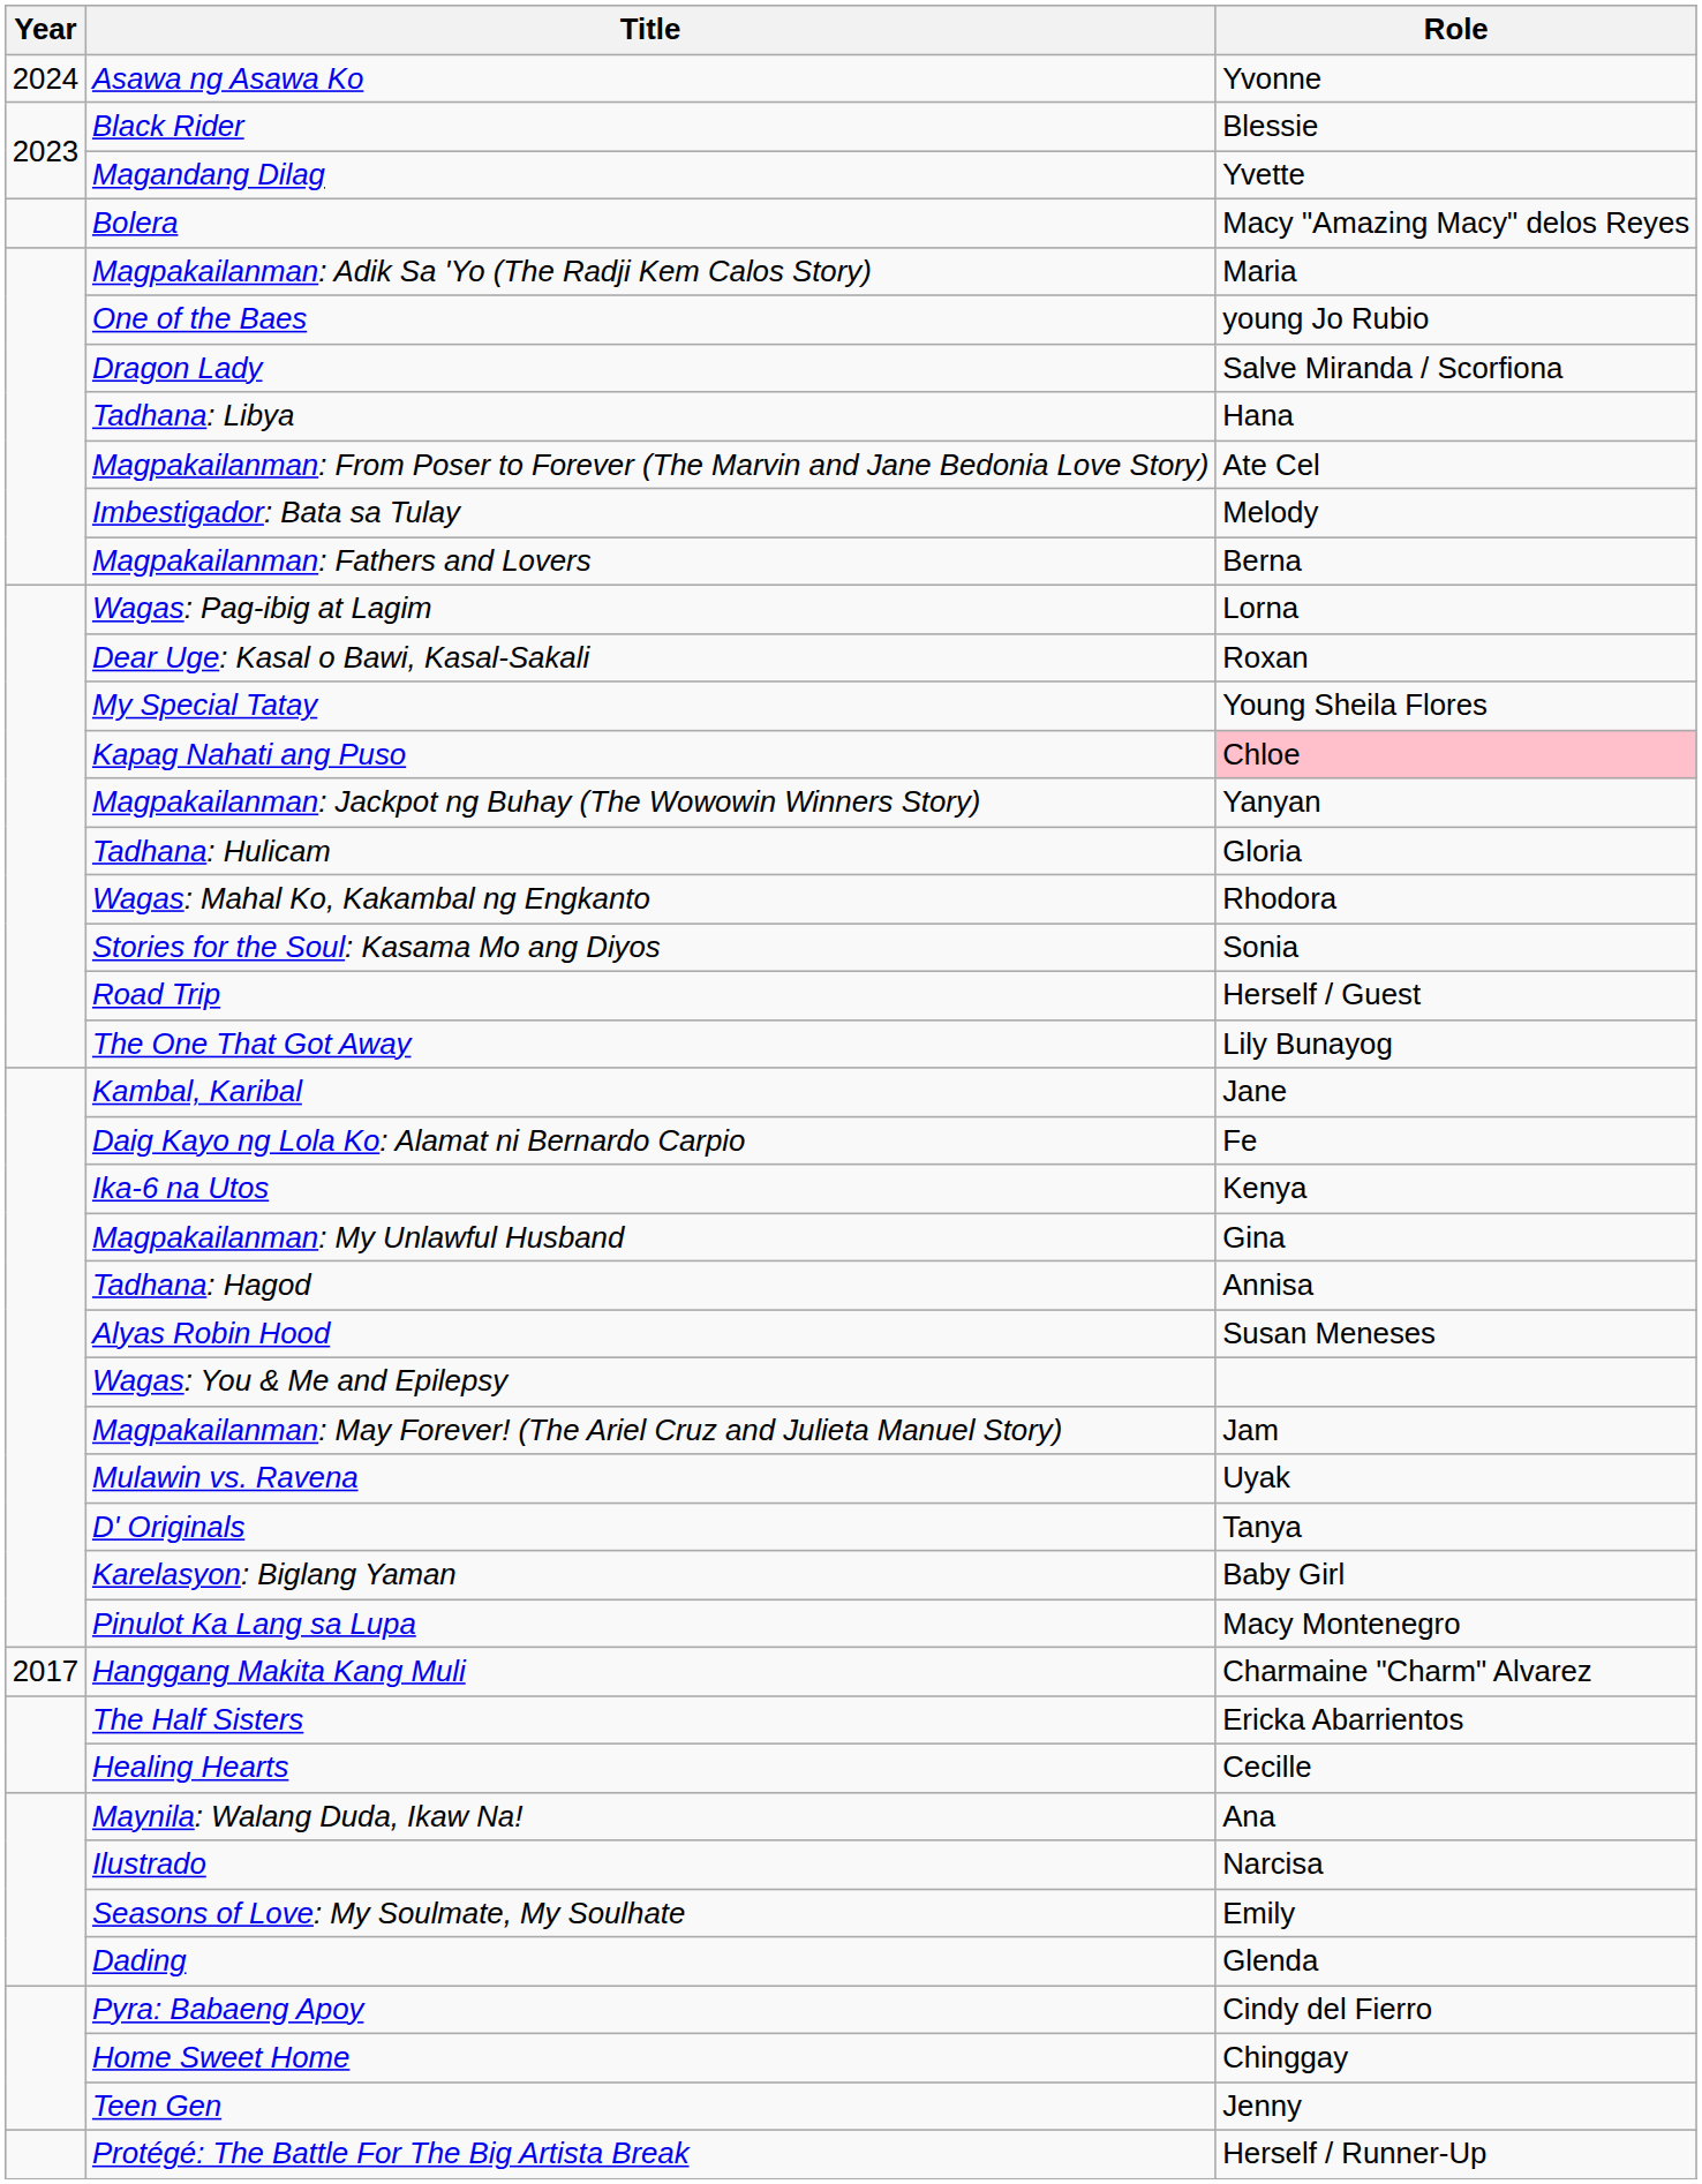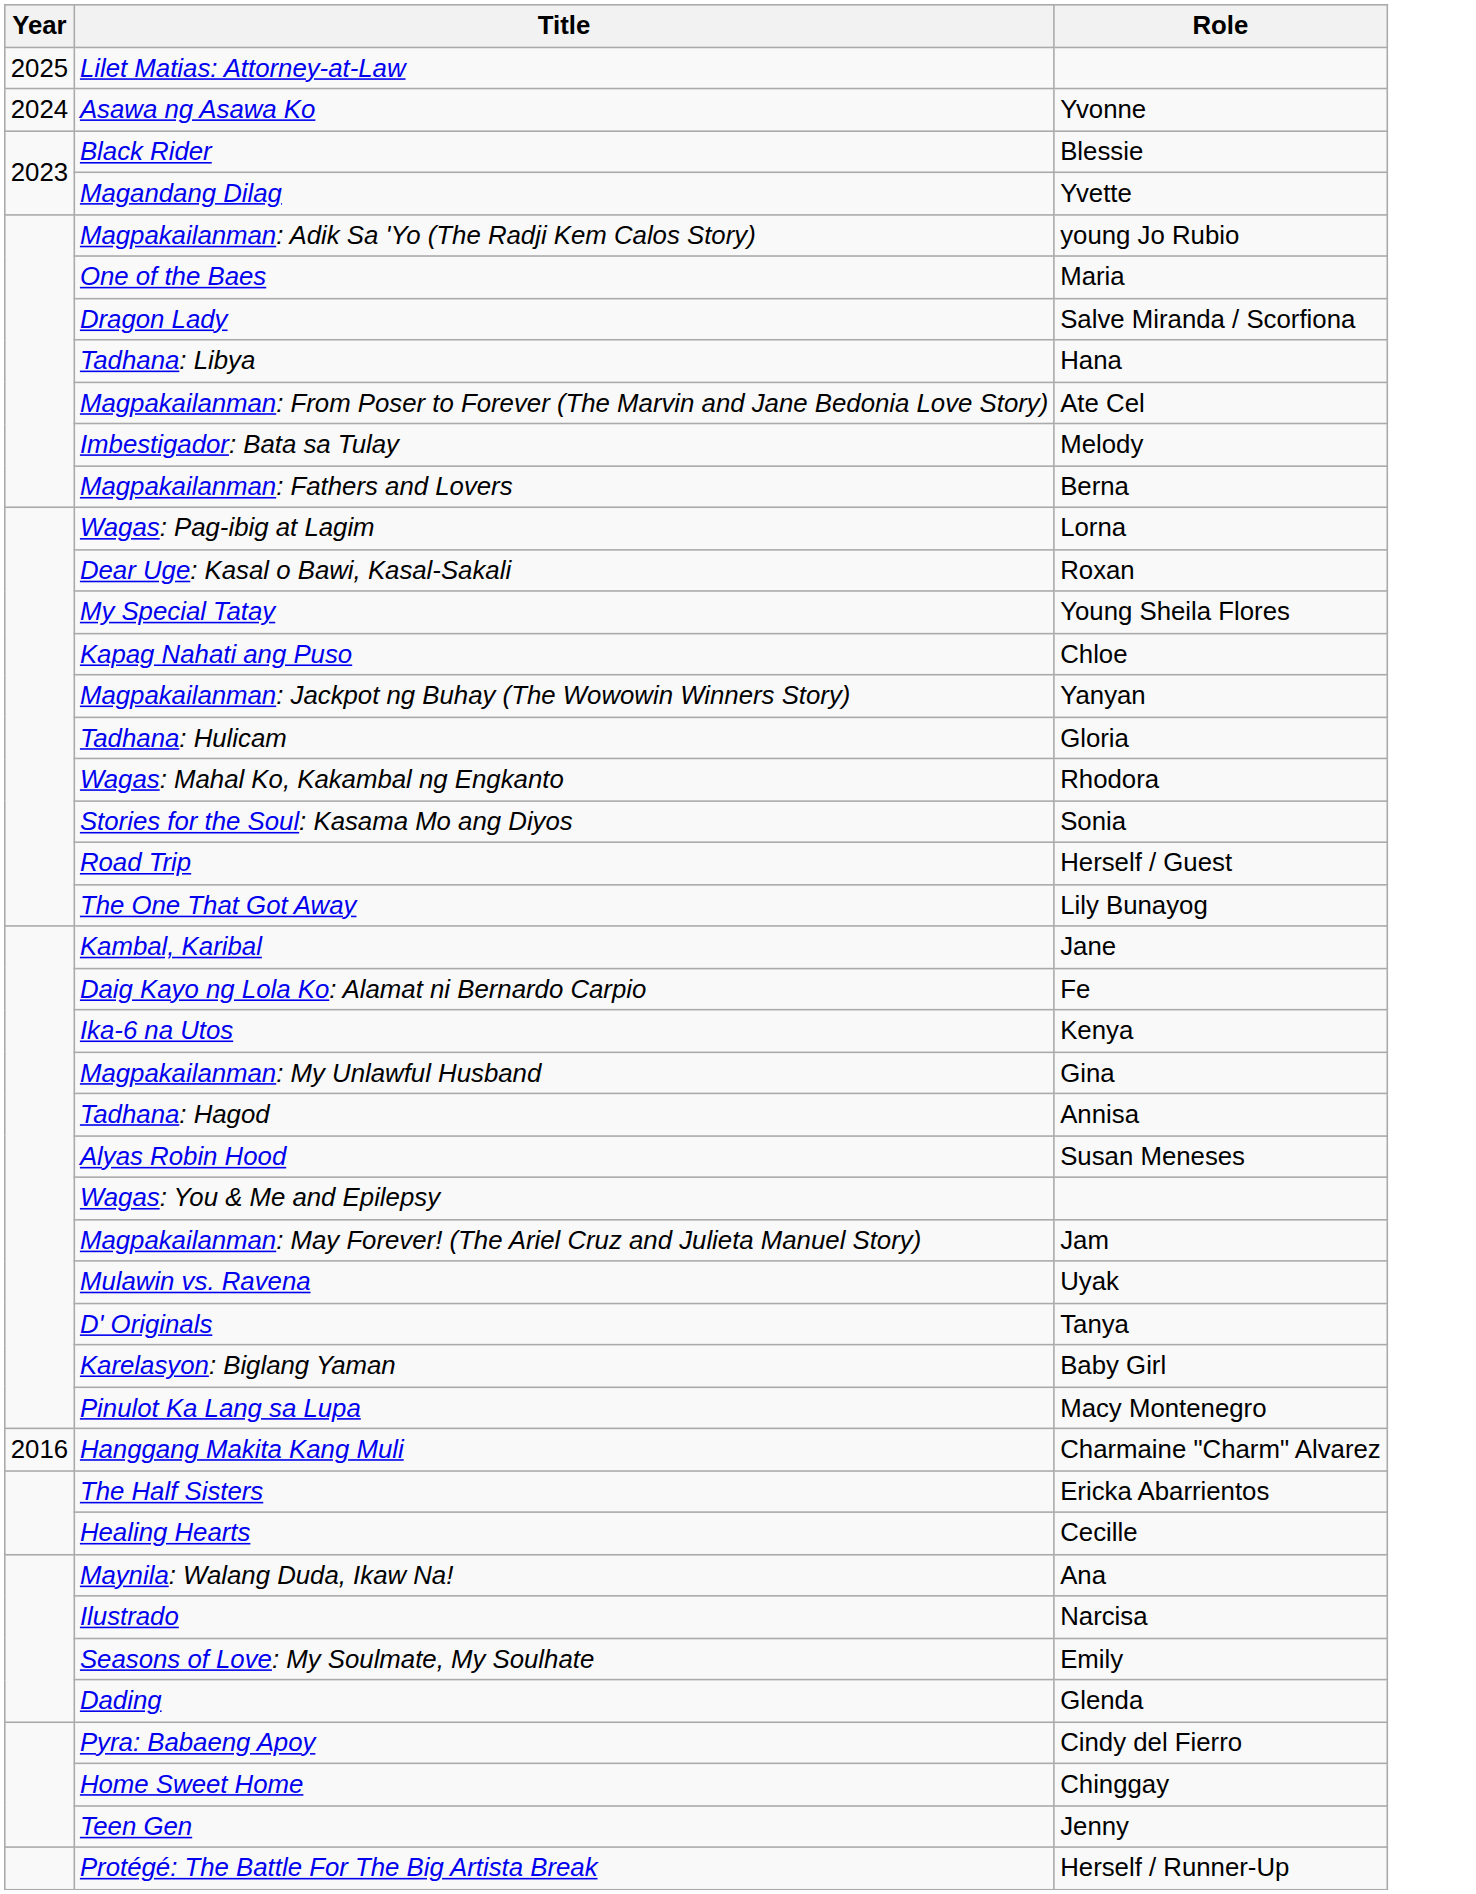+ row: 2025 | Lilet Matias: Attorney-at-Law
- row: Bolera | Macy "Amazing Macy" delos Reyes
Magpakailanman: Adik Sa 'Yo (The Radji Kem Calos Story) | Role: Maria -> young Jo Rubio
One of the Baes | Role: young Jo Rubio -> Maria
Kapag Nahati ang Puso | Role: pink background -> no background
Hanggang Makita Kang Muli | Year: 2017 -> 2016
